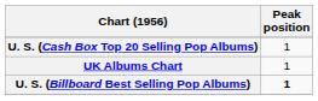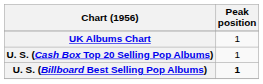rows swapped: UK Albums Chart <-> U. S. (Cash Box Top 20 Selling Pop Albums)
